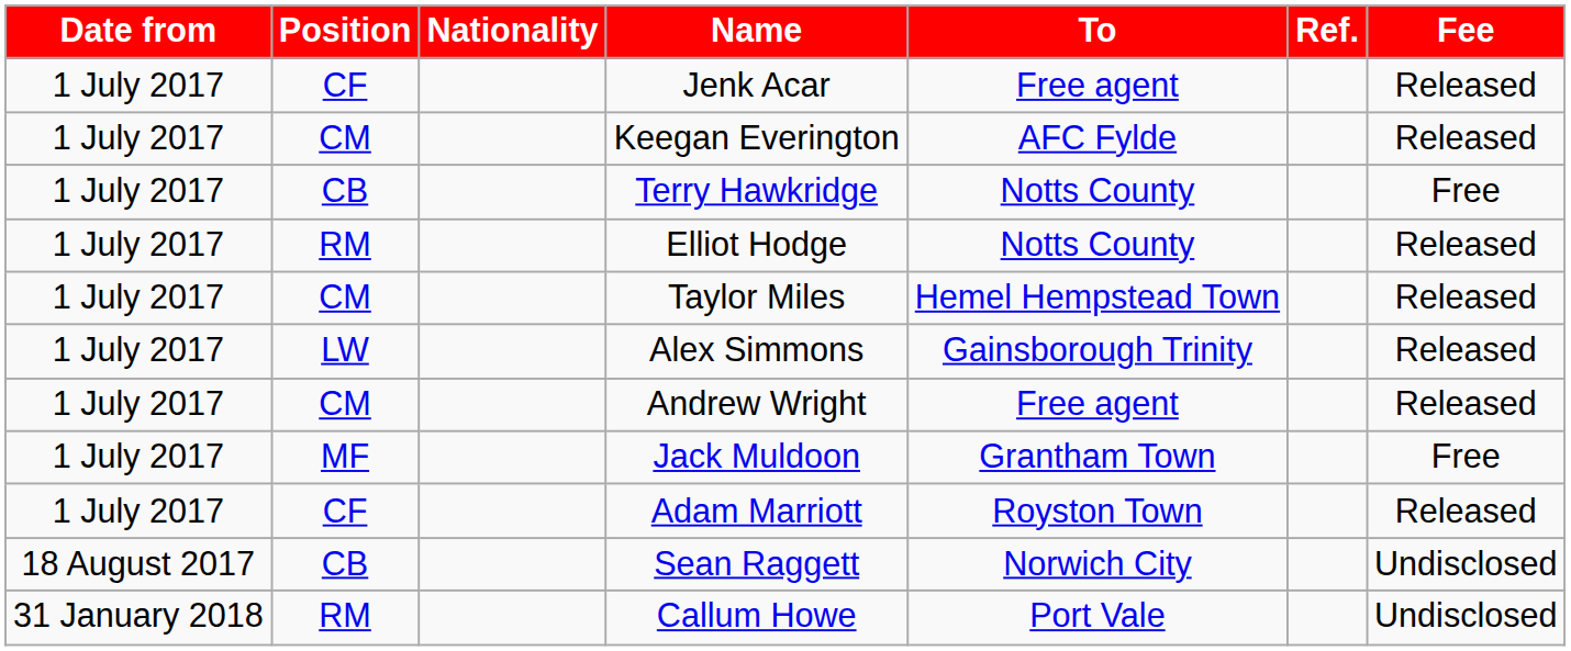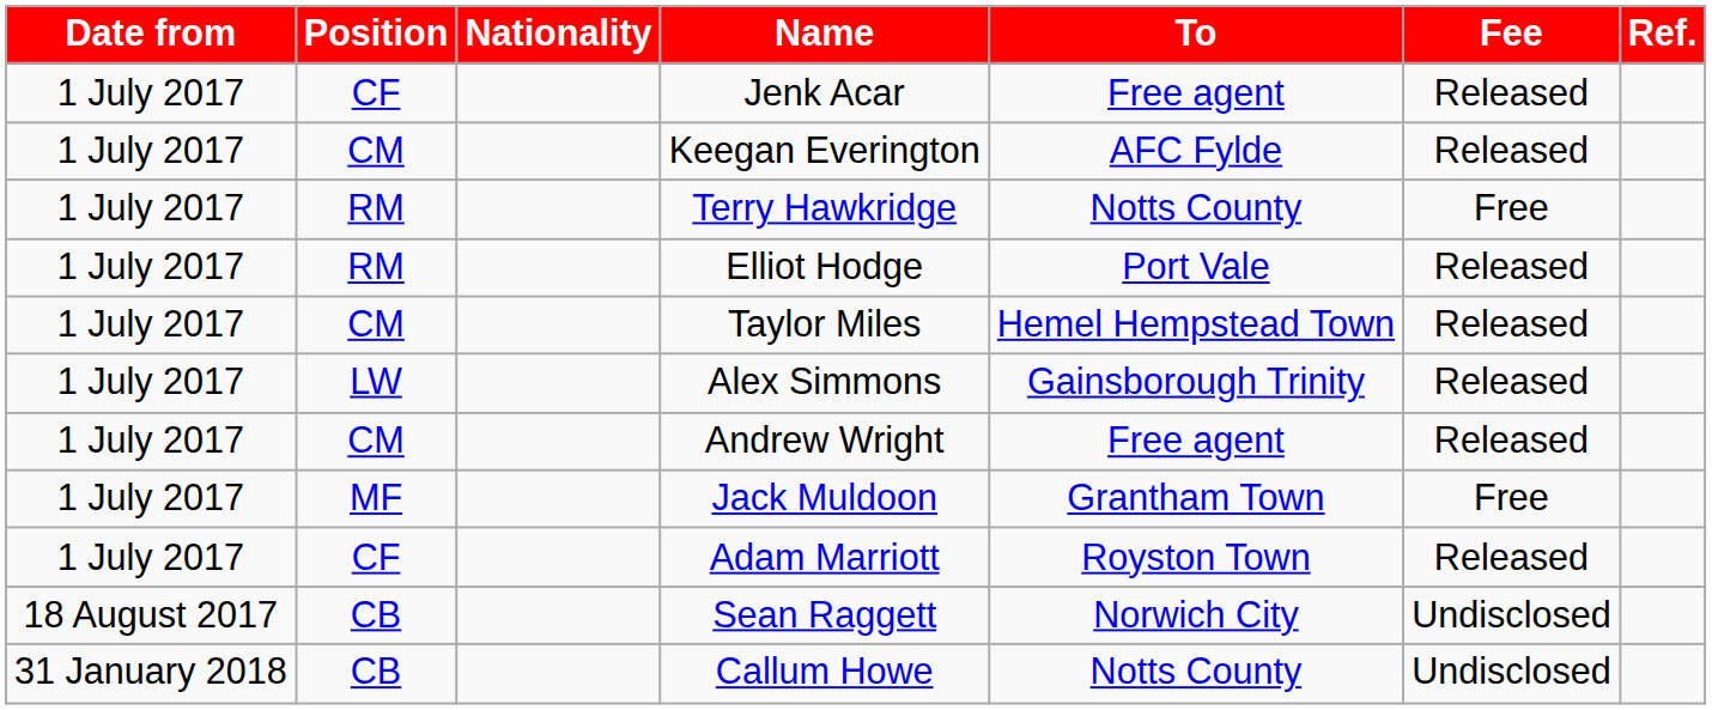columns swapped: Fee <-> Ref.
Terry Hawkridge | Position: CB -> RM
Elliot Hodge | To: Notts County -> Port Vale
Callum Howe | Position: RM -> CB
Callum Howe | To: Port Vale -> Notts County
